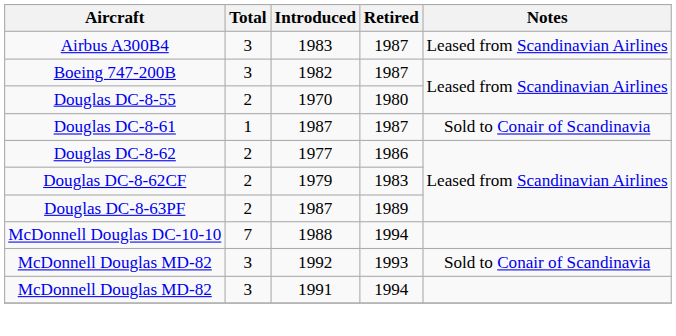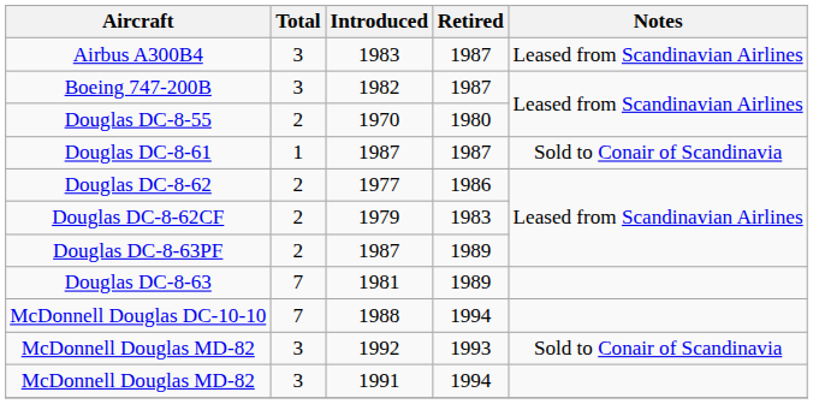+ row: Douglas DC-8-63 | 7 | 1981 | 1989
